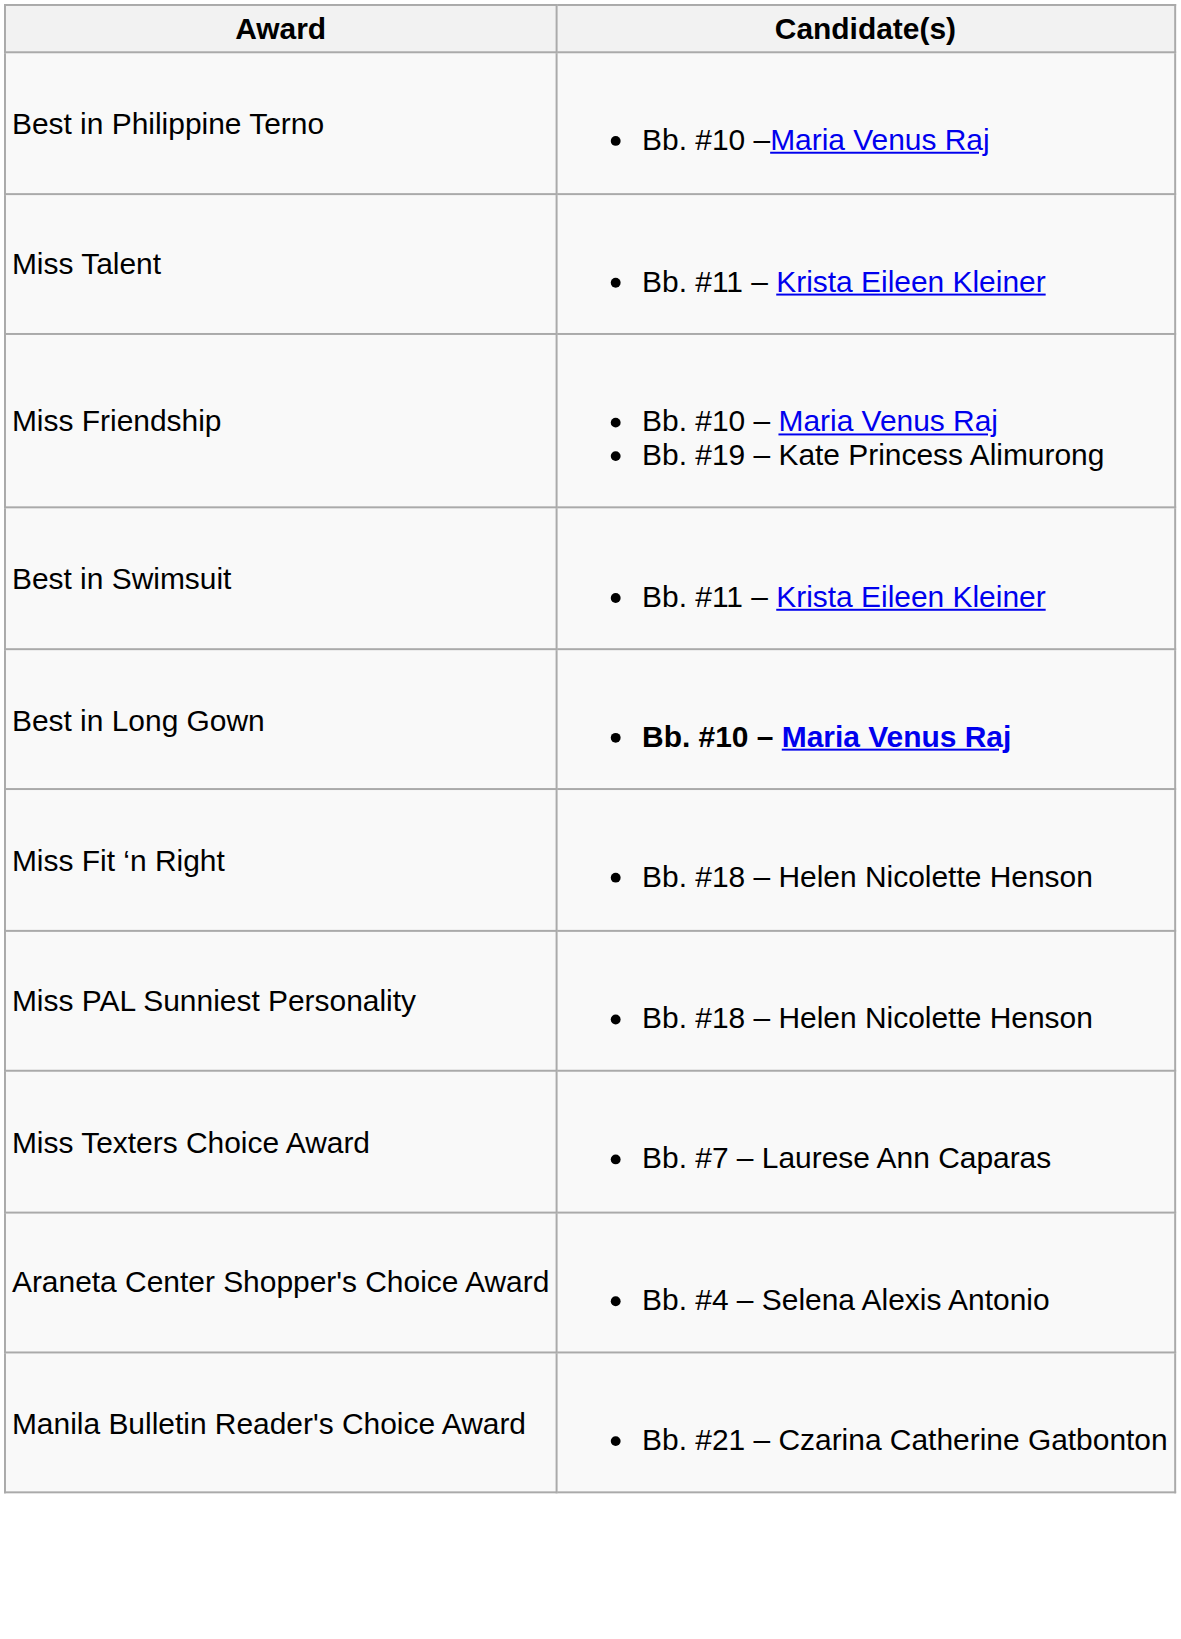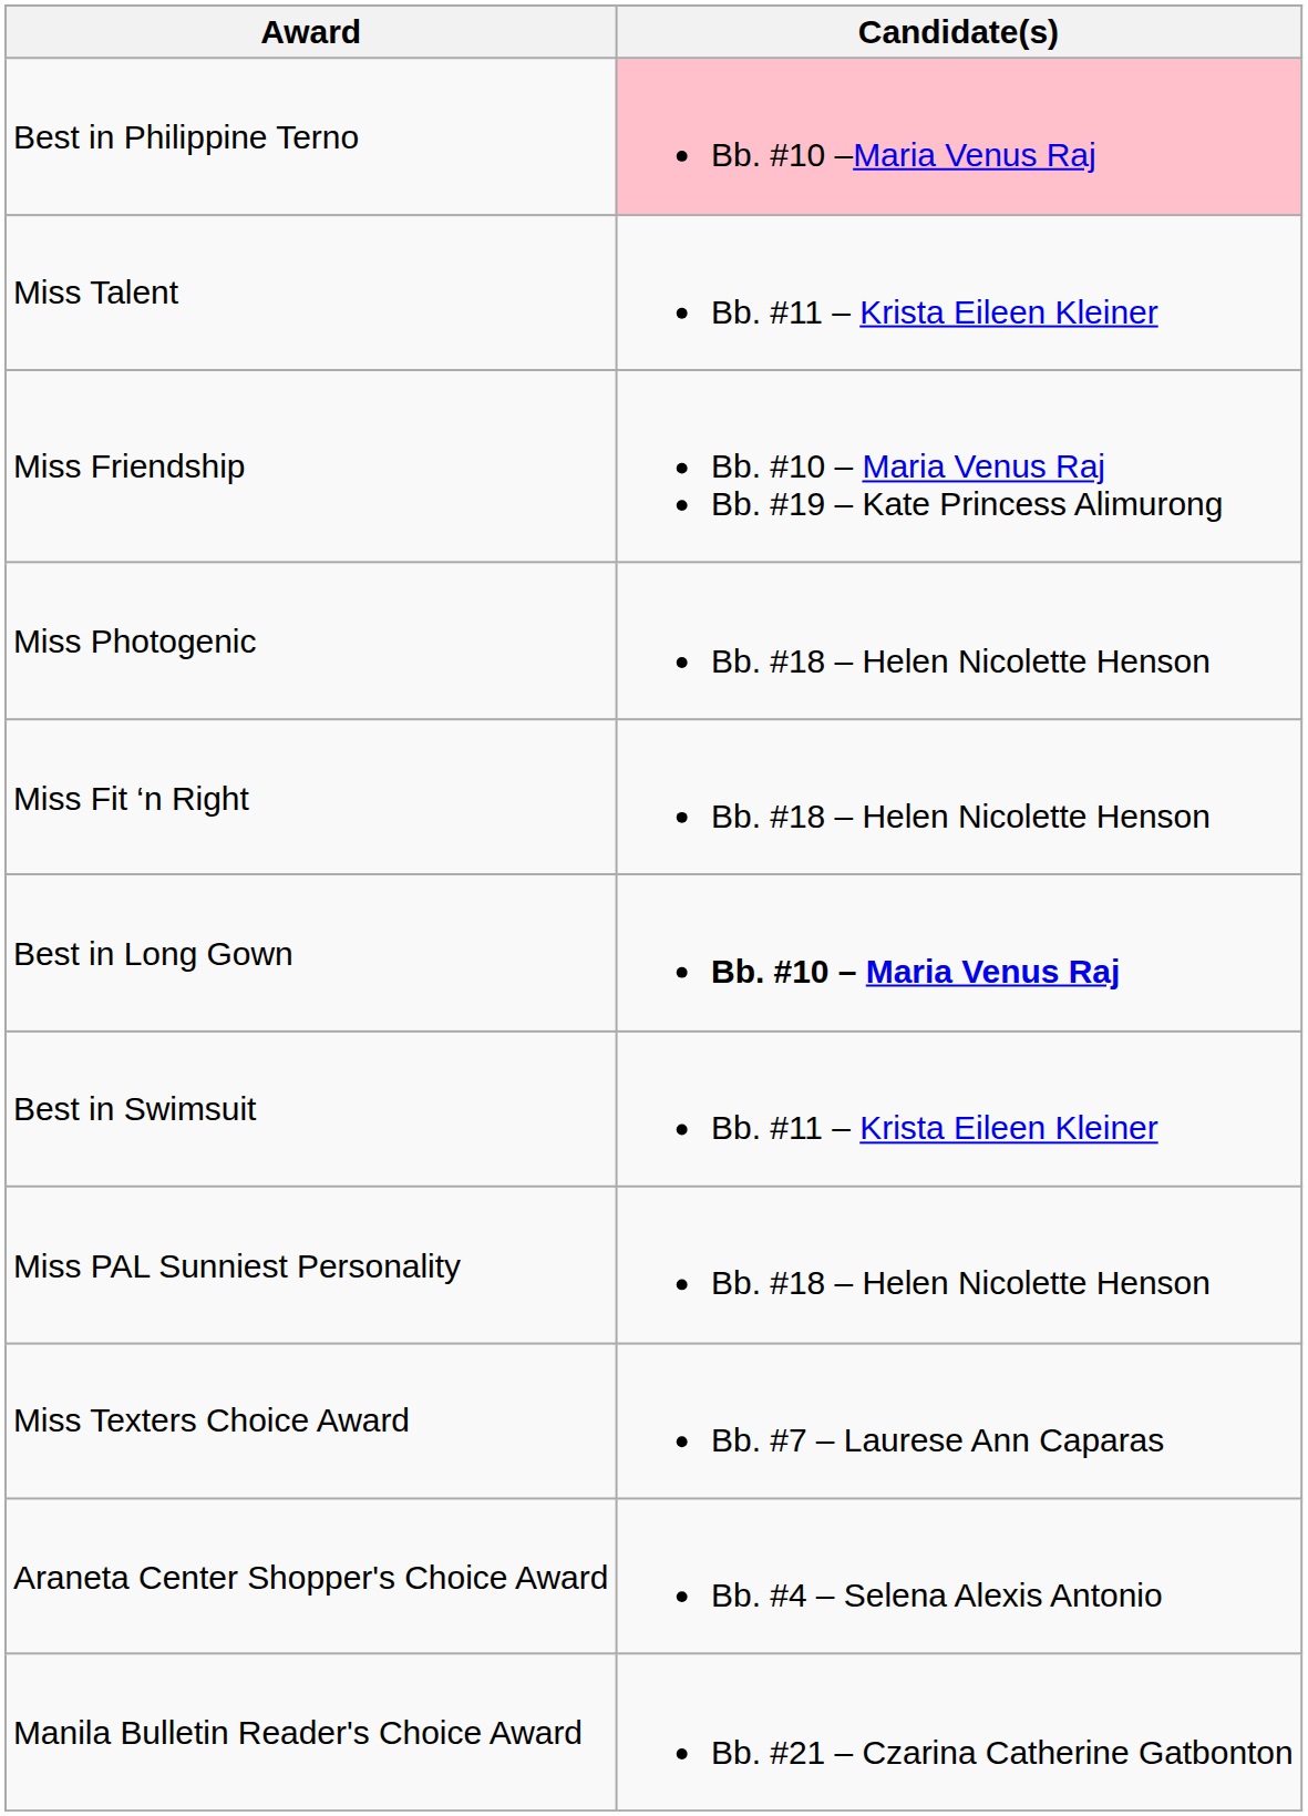Best in Philippine Terno | Candidate(s): no background -> pink background
+ row: Miss Photogenic | Bb. #18 – Helen Nicolette Henson
rows swapped: Best in Swimsuit <-> Miss Fit ‘n Right
